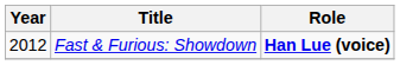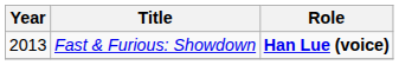Fast & Furious: Showdown | Year: 2012 -> 2013
